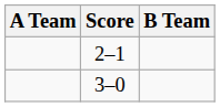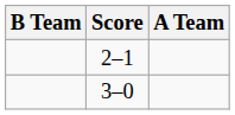columns swapped: A Team <-> B Team
